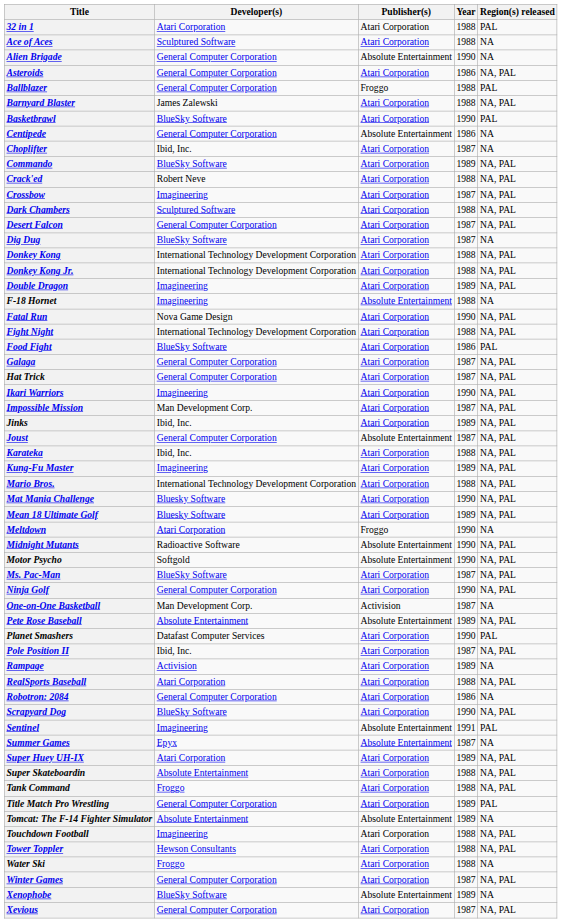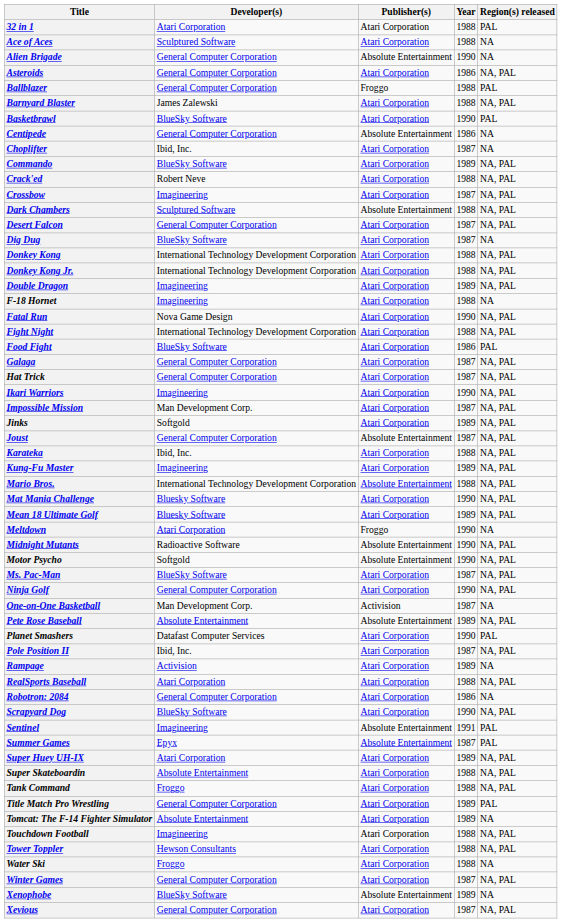Dark Chambers | Publisher(s): Atari Corporation -> Absolute Entertainment
F-18 Hornet | Publisher(s): Absolute Entertainment -> Atari Corporation
Jinks | Developer(s): Ibid, Inc. -> Softgold
Mario Bros. | Publisher(s): Atari Corporation -> Absolute Entertainment
Summer Games | Region(s) released: NA -> PAL
Tomcat: The F-14 Fighter Simulator | Publisher(s): Absolute Entertainment -> Atari Corporation
